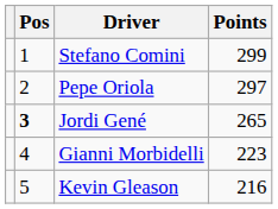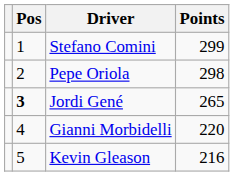Pepe Oriola | Points: 297 -> 298
Gianni Morbidelli | Points: 223 -> 220
